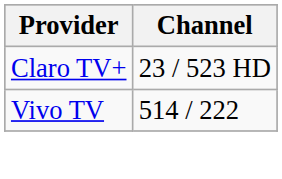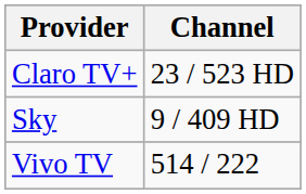+ row: Sky | 9 / 409 HD
